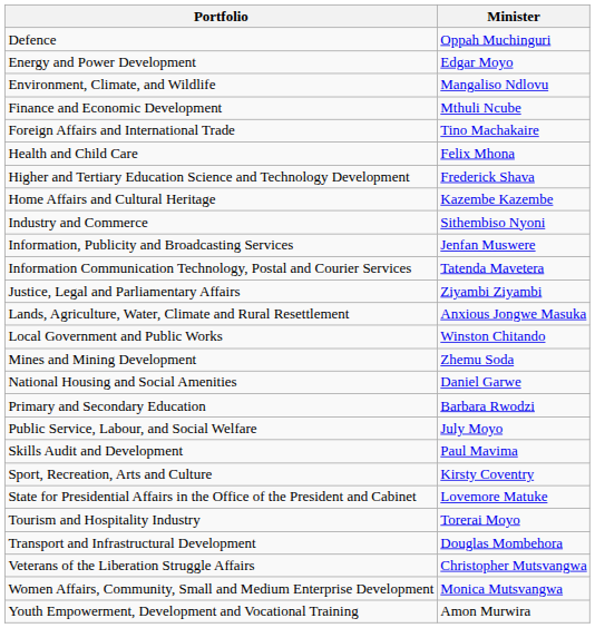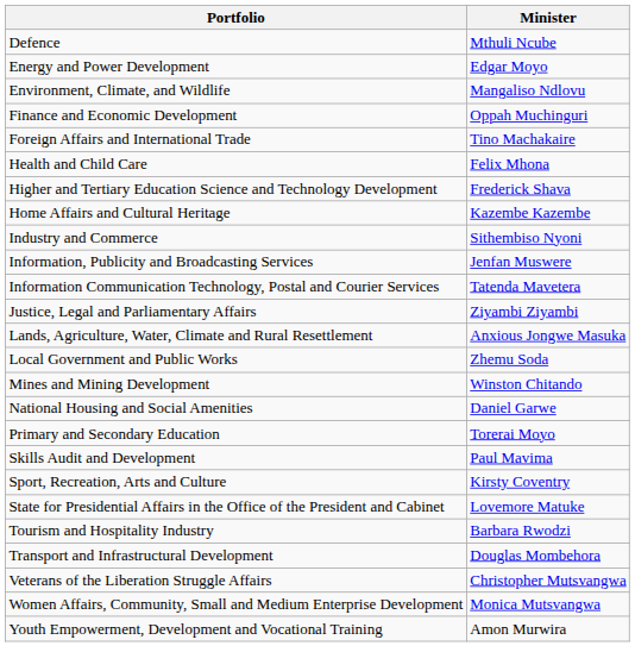Defence | Minister: Oppah Muchinguri -> Mthuli Ncube
Finance and Economic Development | Minister: Mthuli Ncube -> Oppah Muchinguri
Local Government and Public Works | Minister: Winston Chitando -> Zhemu Soda
Mines and Mining Development | Minister: Zhemu Soda -> Winston Chitando
Primary and Secondary Education | Minister: Barbara Rwodzi -> Torerai Moyo
- row: Public Service, Labour, and Social Welfare | July Moyo
Tourism and Hospitality Industry | Minister: Torerai Moyo -> Barbara Rwodzi
